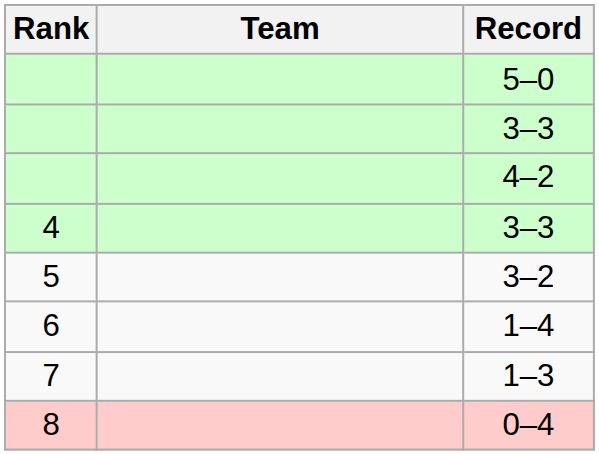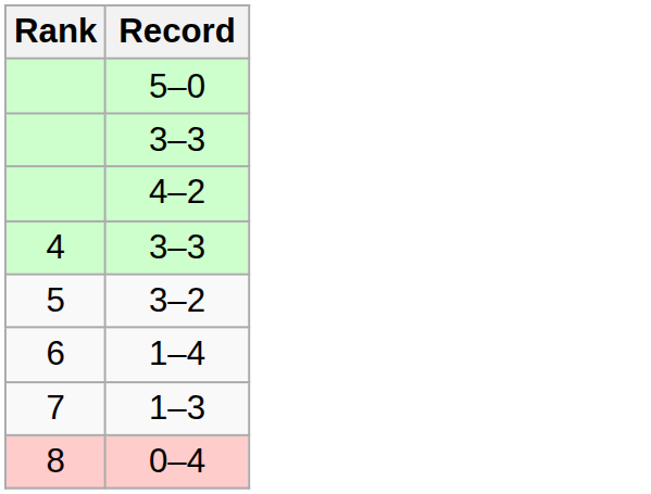- column: Team
